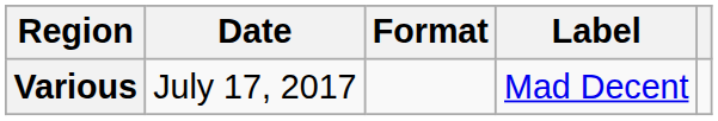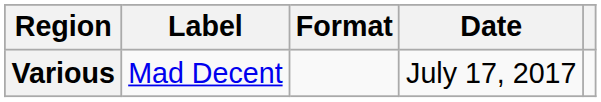columns swapped: Date <-> Label
